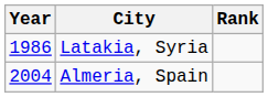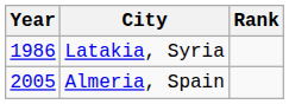Almeria, Spain | Year: 2004 -> 2005
